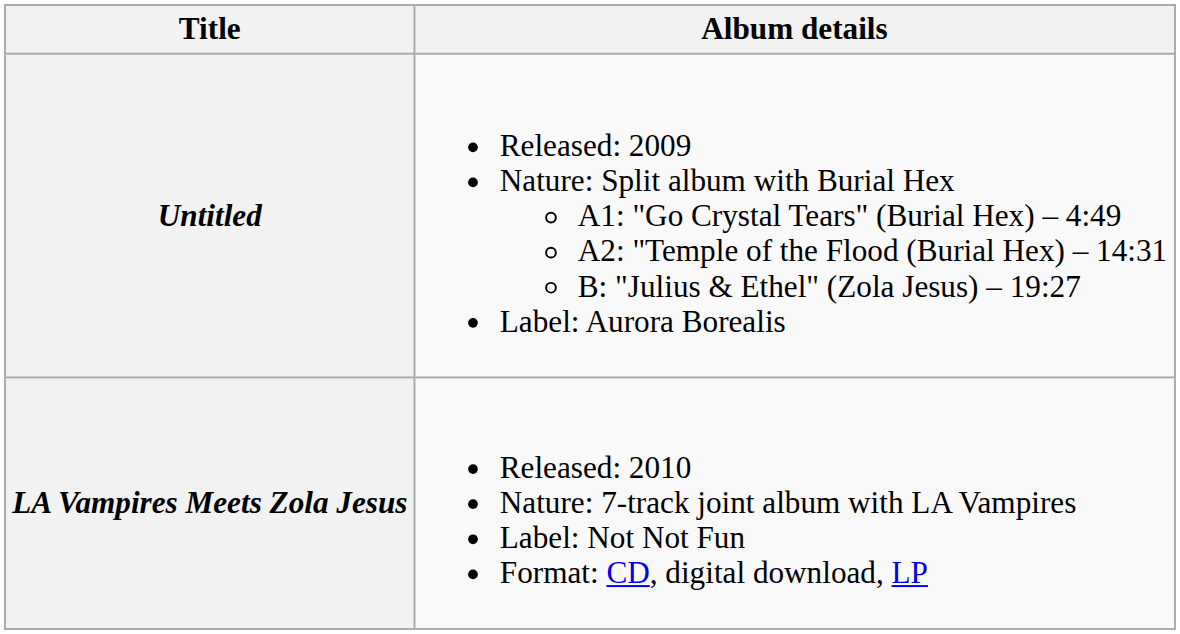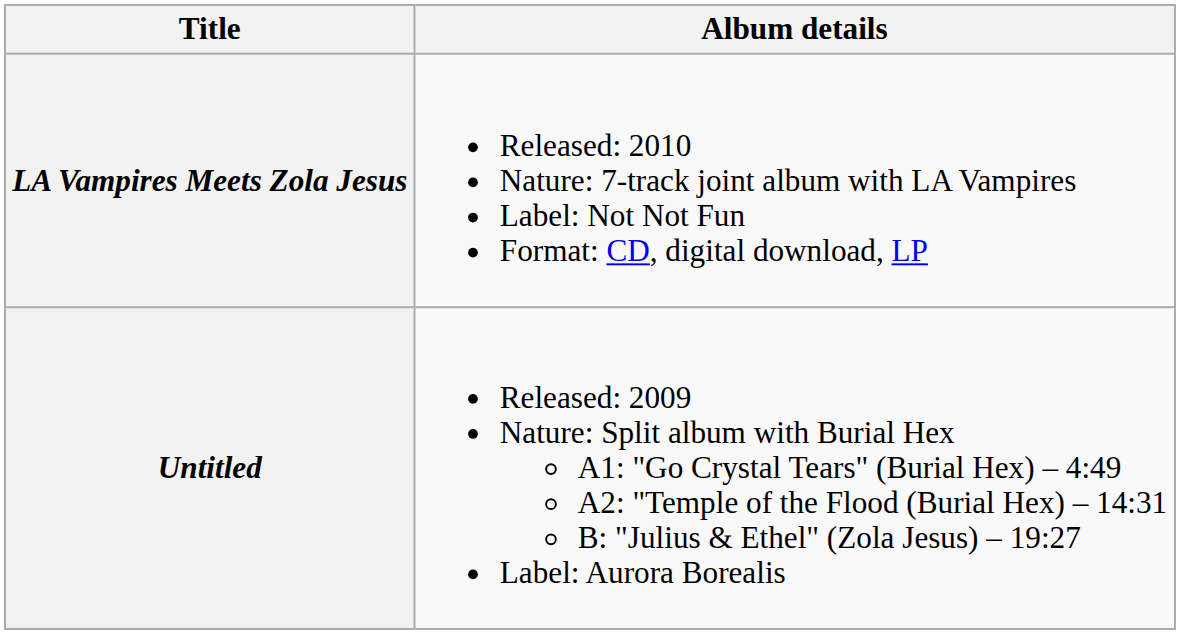rows swapped: Untitled <-> LA Vampires Meets Zola Jesus
